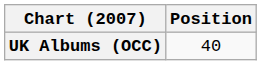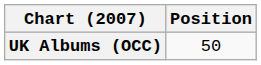UK Albums (OCC) | Position: 40 -> 50
